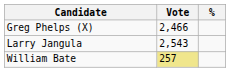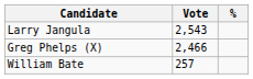rows swapped: Larry Jangula <-> Greg Phelps (X)
William Bate | Vote: khaki background -> no background
